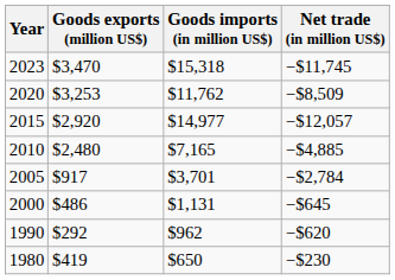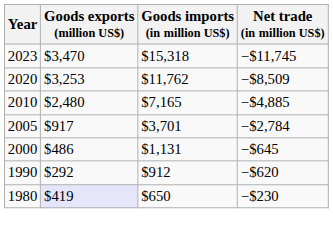- row: 2015 | $2,920 | $14,977 | −$12,057
1990 | Goods imports (in million US$): $962 -> $912
1980 | Goods exports (million US$): no background -> lavender background
